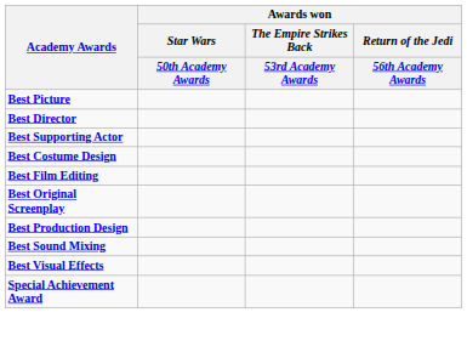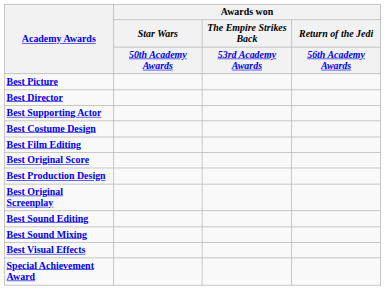+ row: Best Original Score
rows swapped: Best Original Screenplay <-> Best Production Design
+ row: Best Sound Editing
